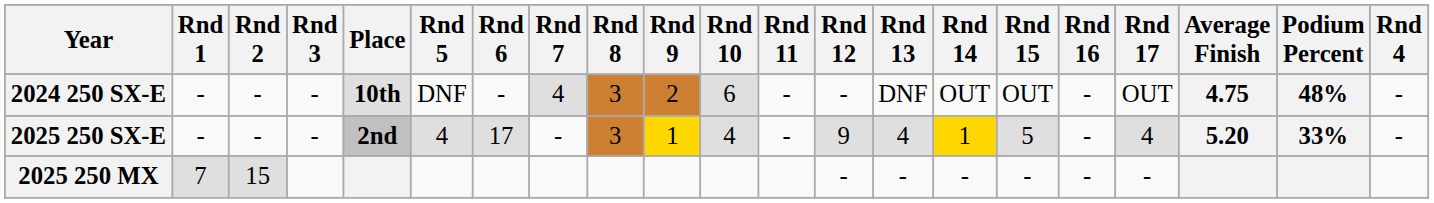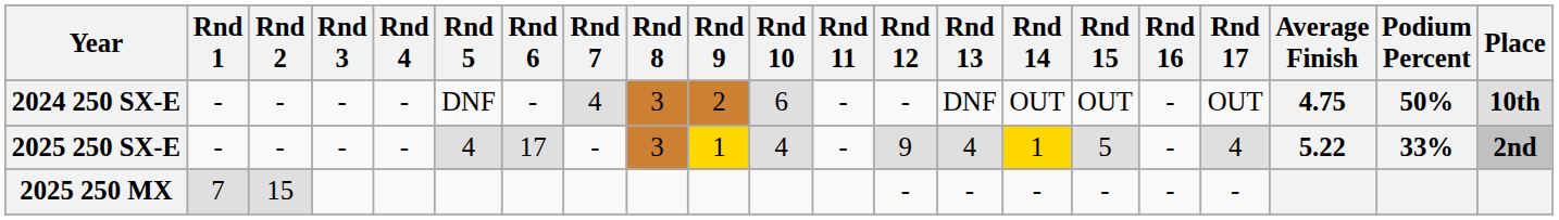columns swapped: Rnd 4 <-> Place
2024 250 SX-E | Podium Percent: 48% -> 50%
2025 250 SX-E | Average Finish: 5.20 -> 5.22
